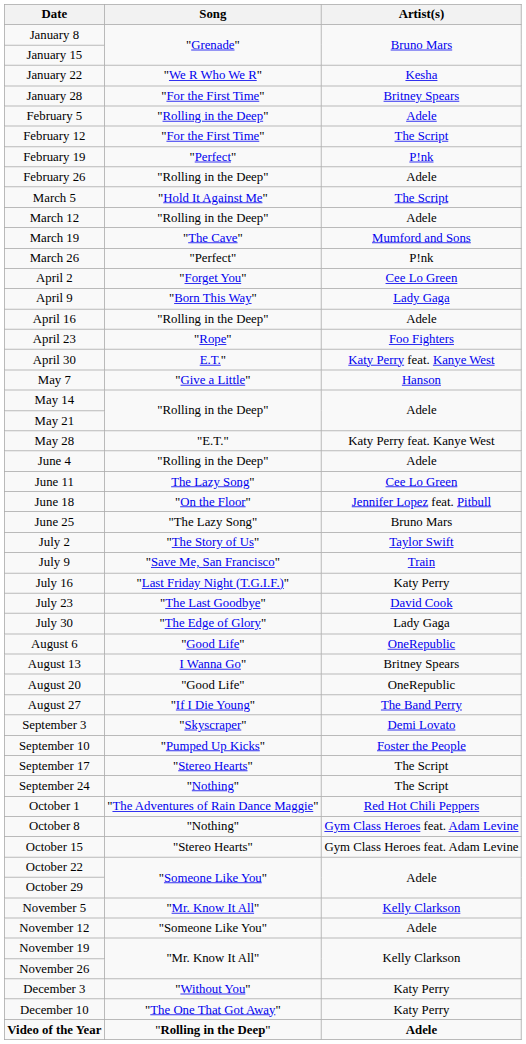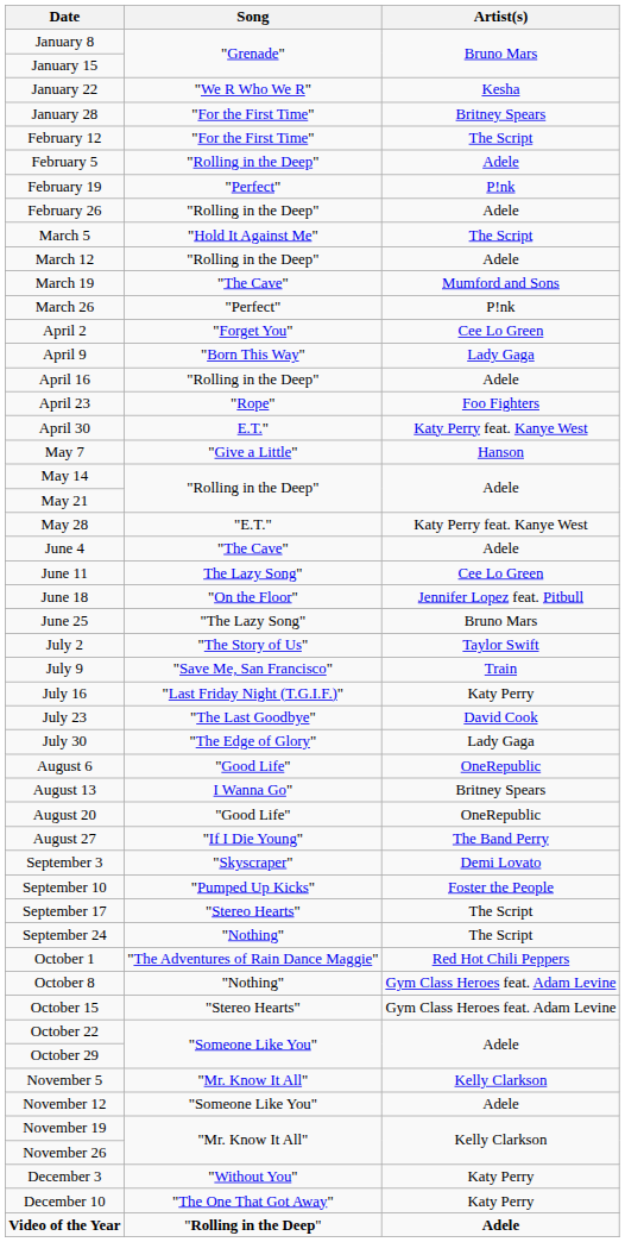rows swapped: February 5 <-> February 12
June 4 | Song: "Rolling in the Deep" -> "The Cave"
